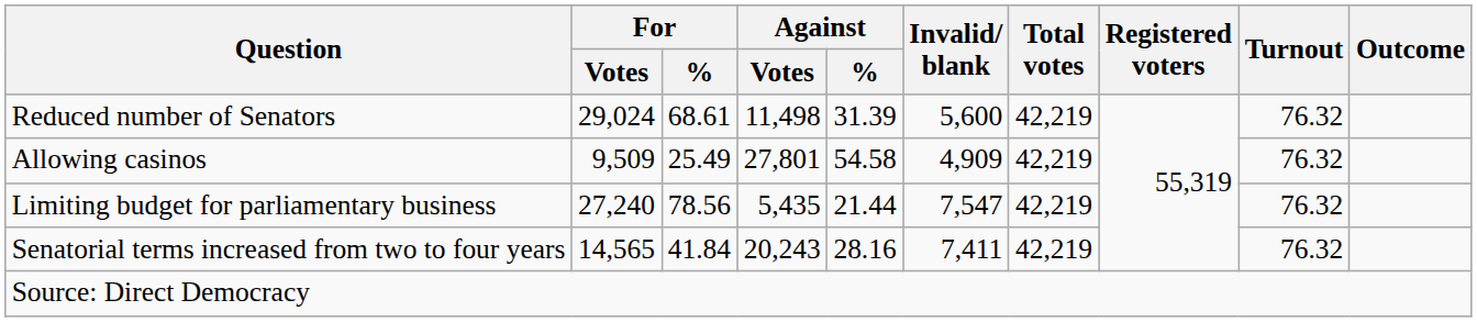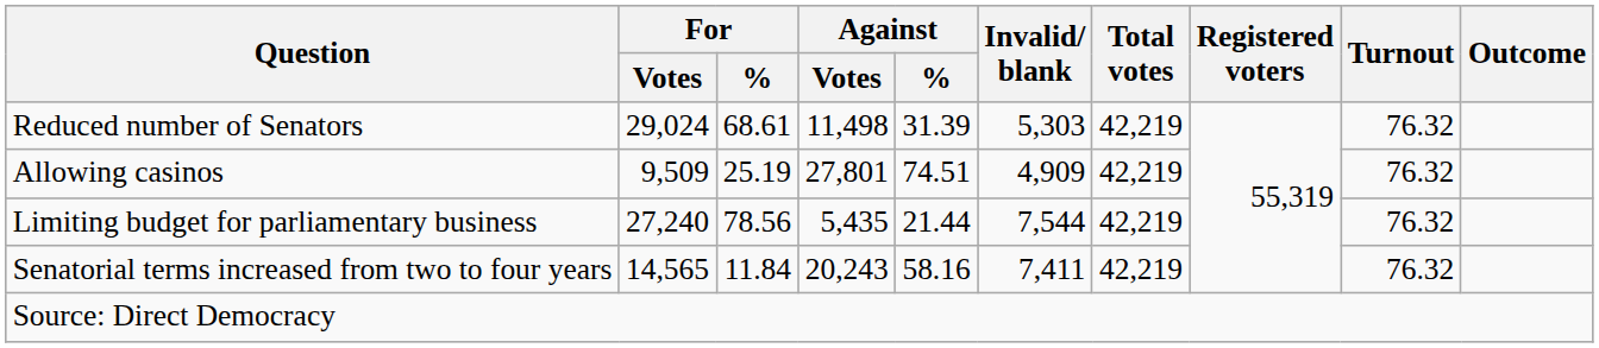Reduced number of Senators | Invalid/ blank: 5,600 -> 5,303
Allowing casinos | For / %: 25.49 -> 25.19
Allowing casinos | Against / %: 54.58 -> 74.51
Limiting budget for parliamentary business | Invalid/ blank: 7,547 -> 7,544
Senatorial terms increased from two to four years | For / %: 41.84 -> 11.84
Senatorial terms increased from two to four years | Against / %: 28.16 -> 58.16
